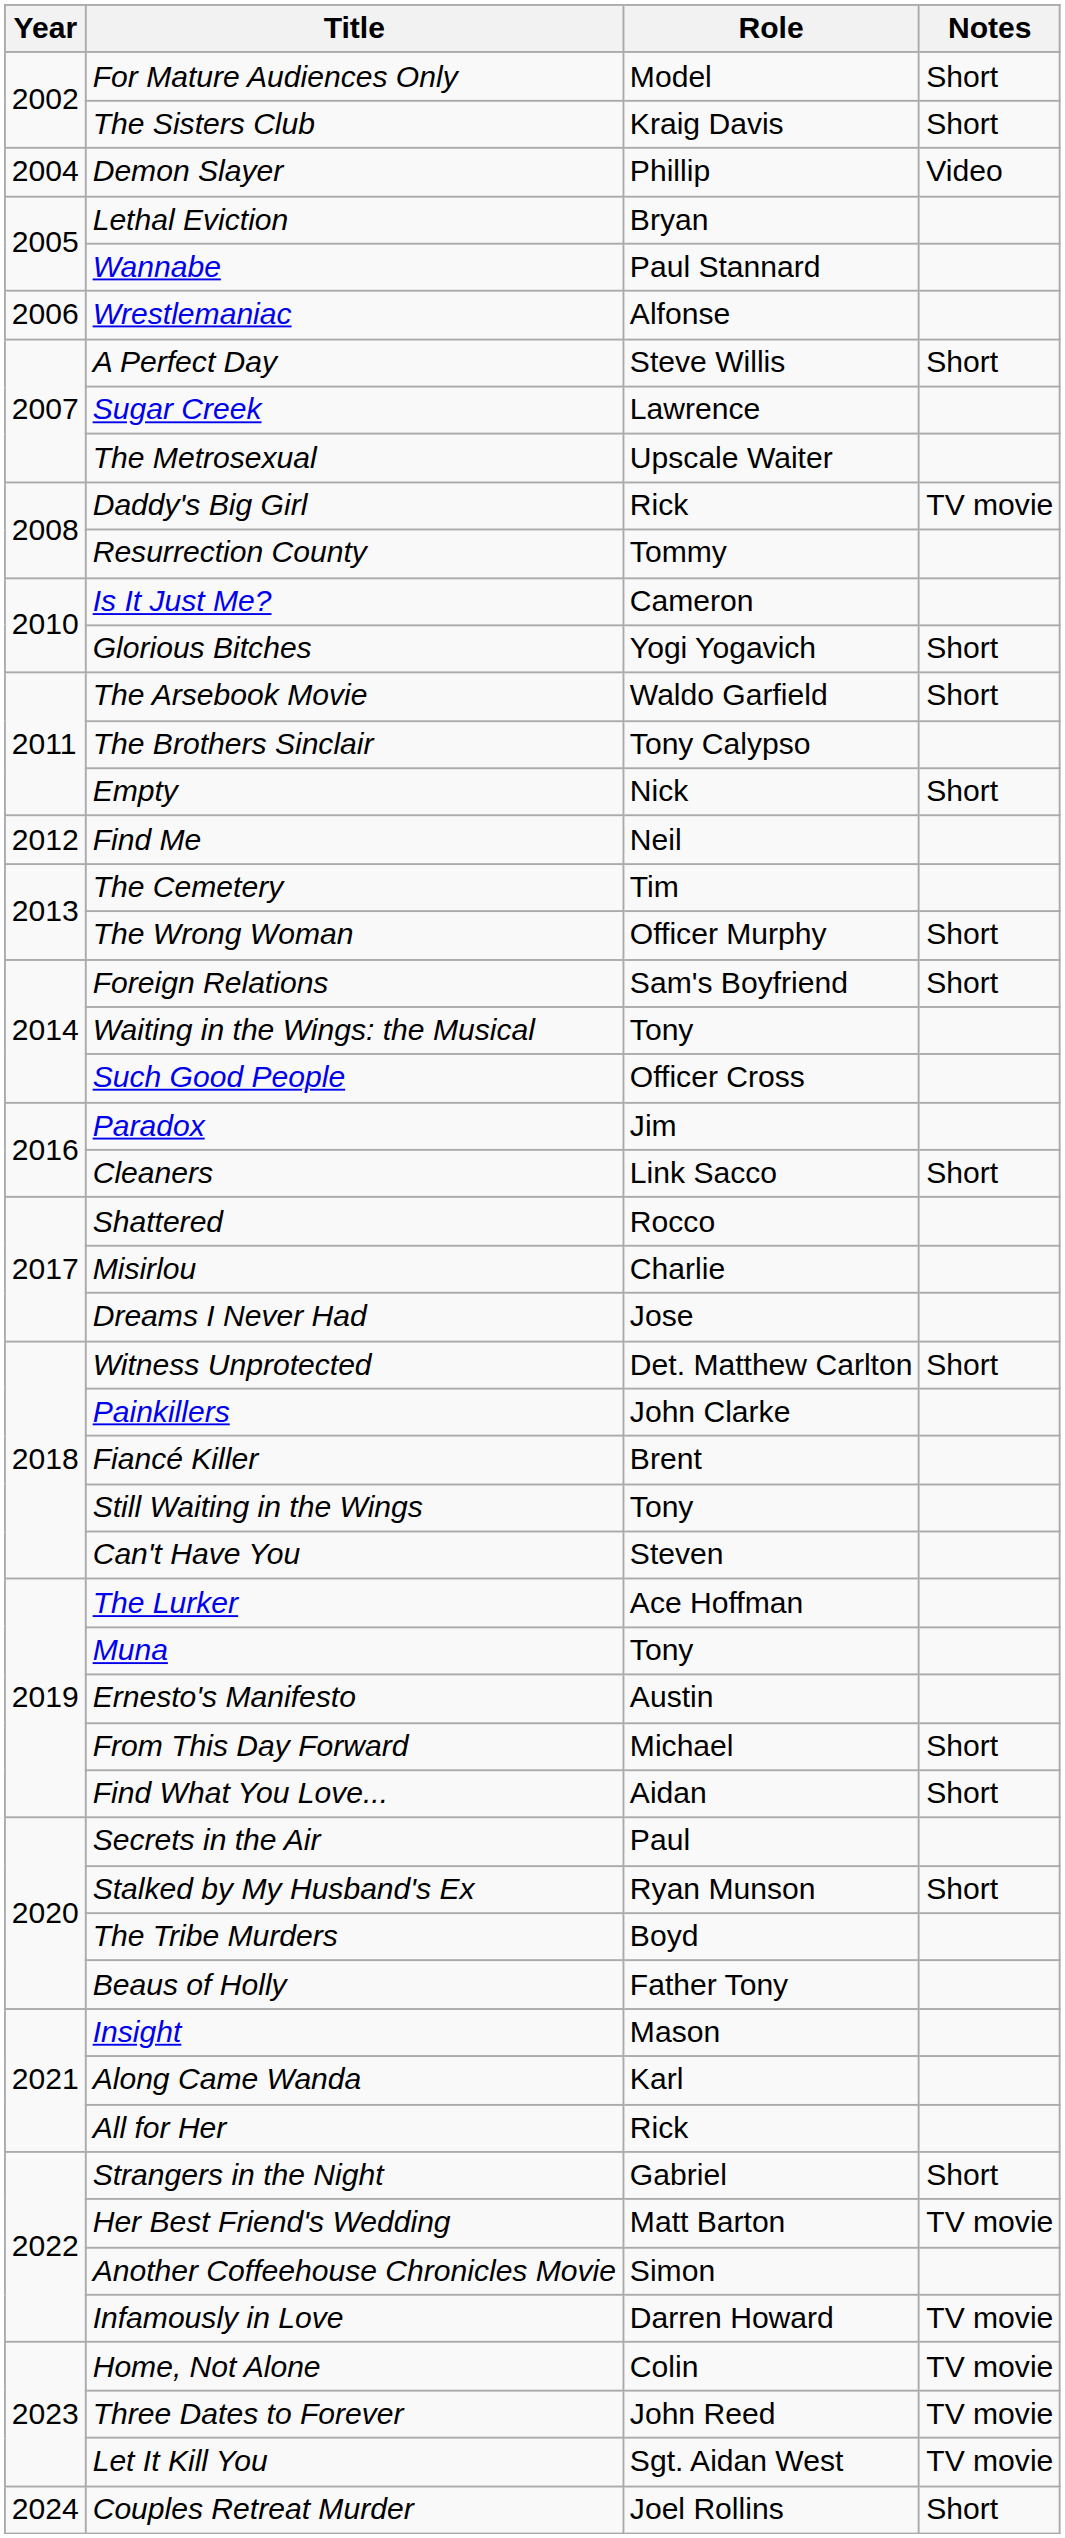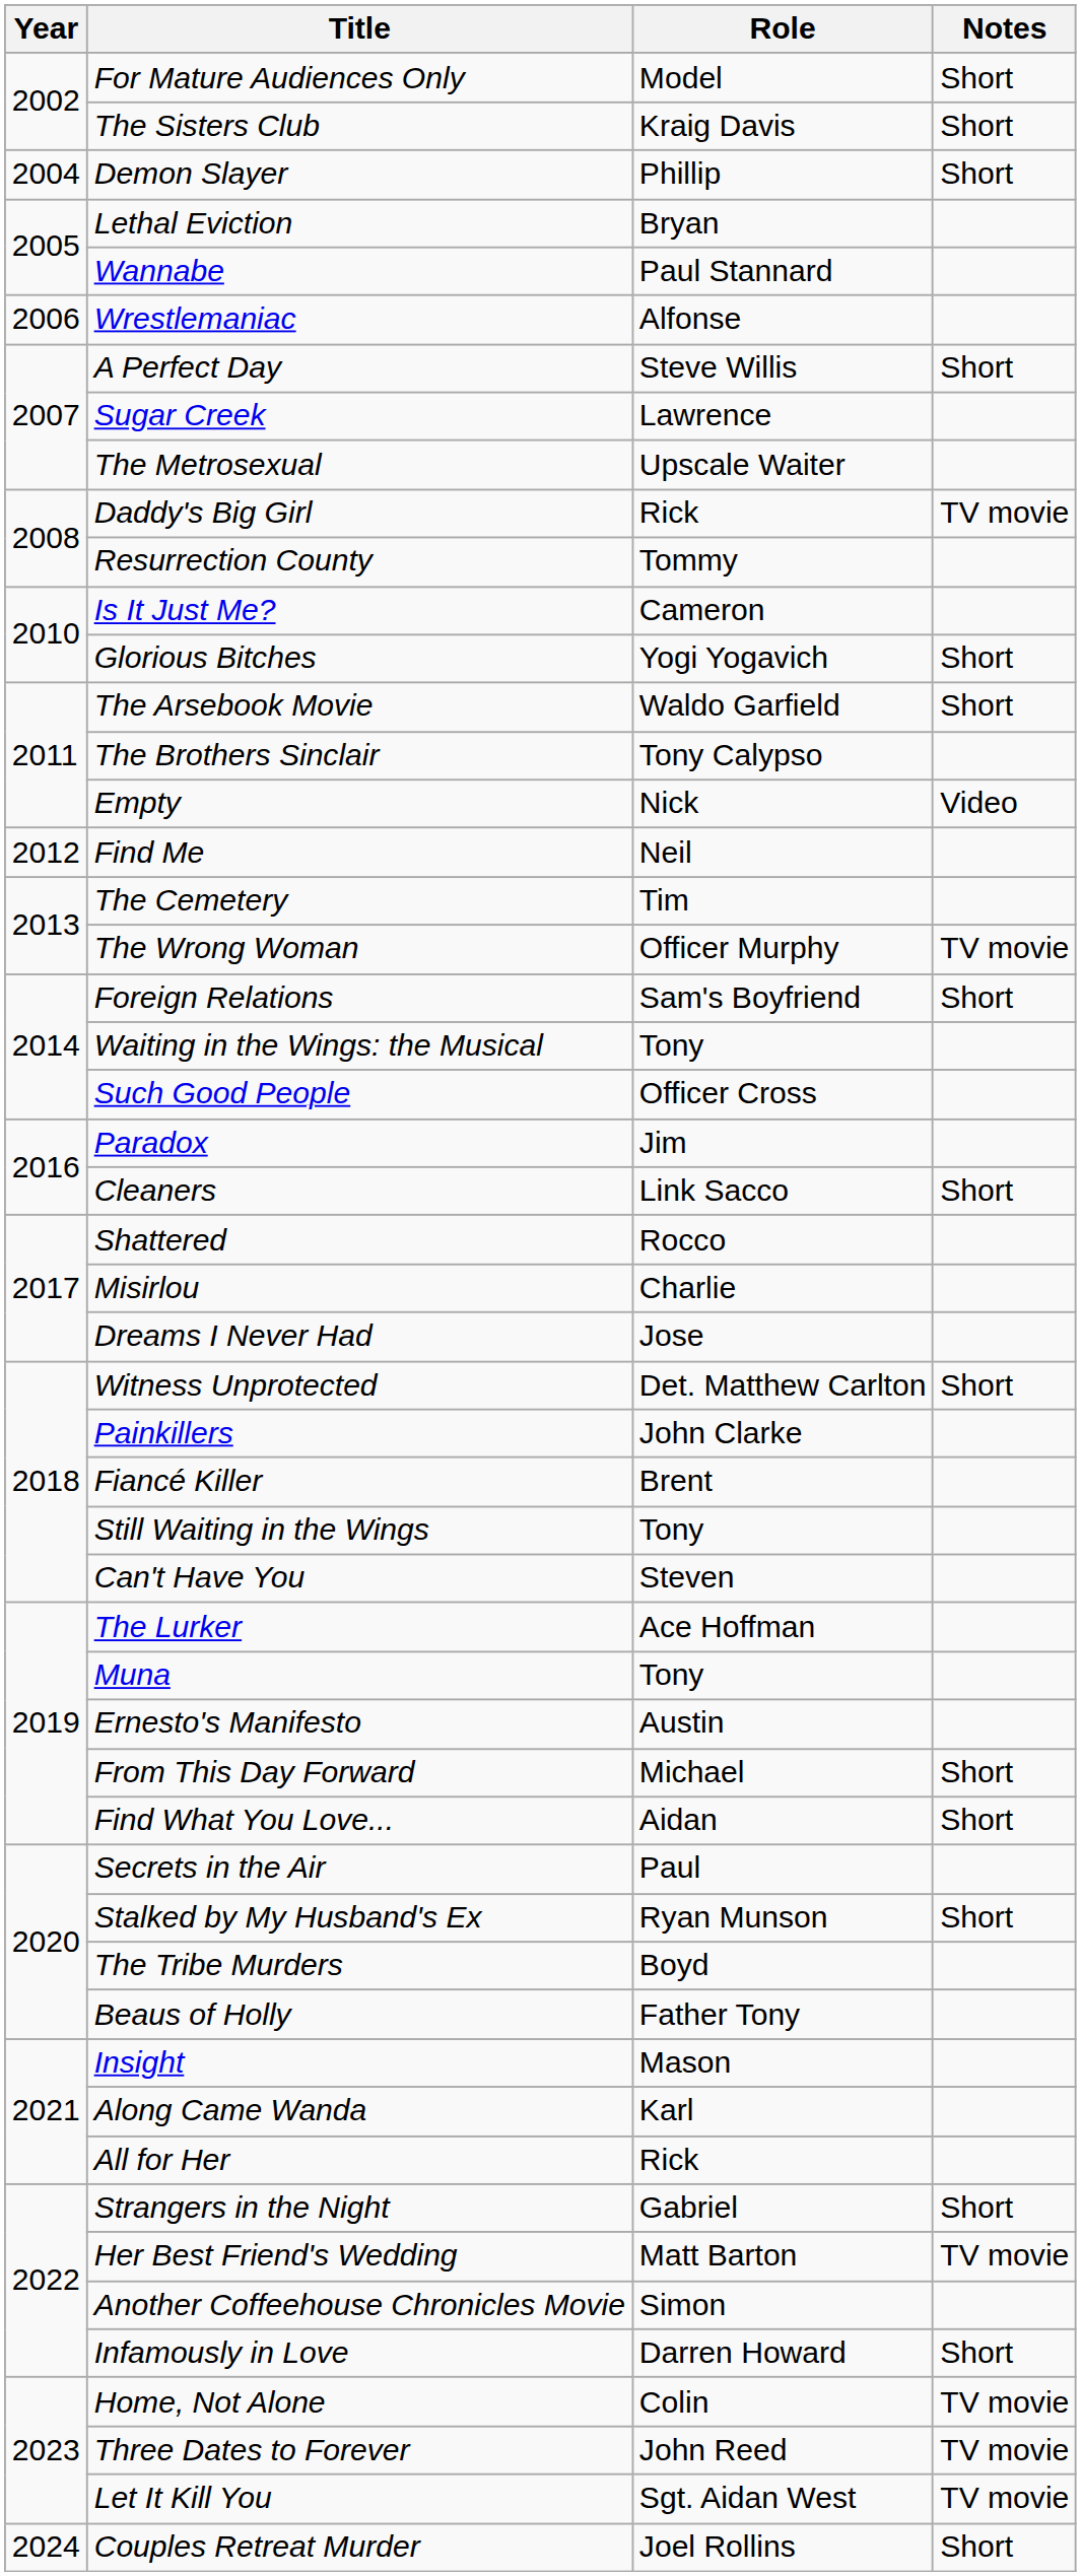Demon Slayer | Notes: Video -> Short
Empty | Notes: Short -> Video
The Wrong Woman | Notes: Short -> TV movie
Infamously in Love | Notes: TV movie -> Short
